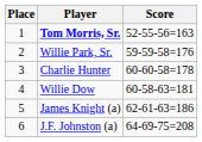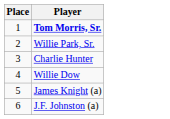- column: Score | 52-55-56=163 | 59-59-58=176 | 60-60-58=178 | 60-58-63=181 | 62-61-63=186 | 64-69-75=208
